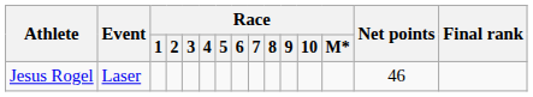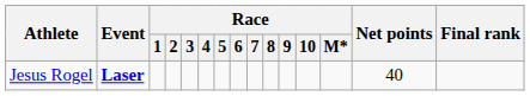Jesus Rogel | Event: normal -> bold
Jesus Rogel | Net points: 46 -> 40
